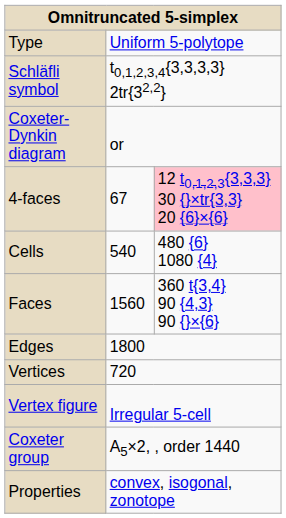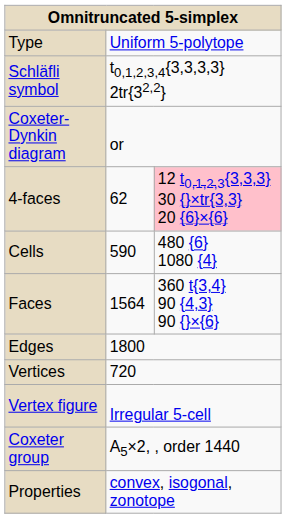4-faces | column 2: 67 -> 62
Cells | column 2: 540 -> 590
Faces | column 2: 1560 -> 1564
